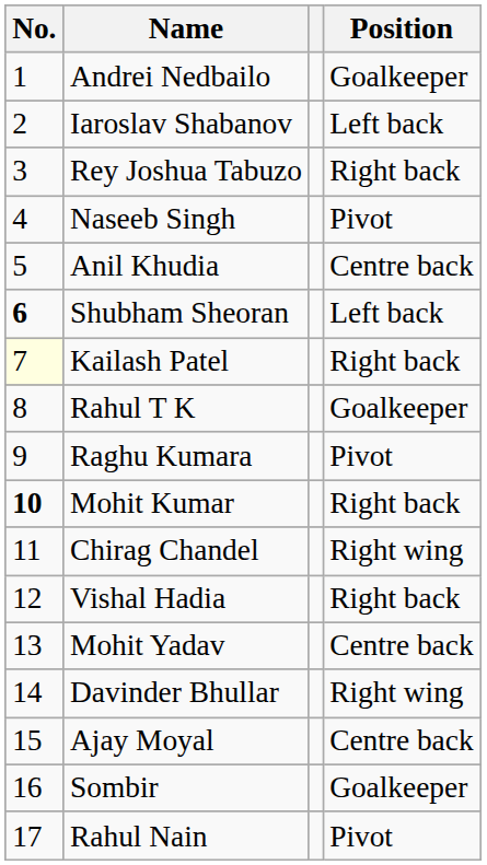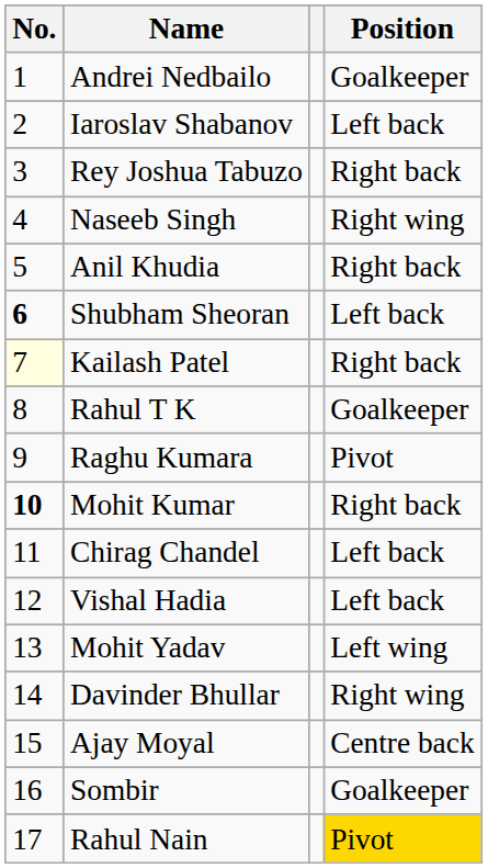Naseeb Singh | Position: Pivot -> Right wing
Anil Khudia | Position: Centre back -> Right back
Chirag Chandel | Position: Right wing -> Left back
Vishal Hadia | Position: Right back -> Left back
Mohit Yadav | Position: Centre back -> Left wing
Rahul Nain | Position: no background -> gold background
